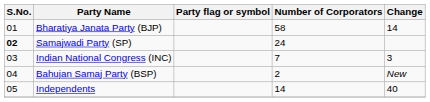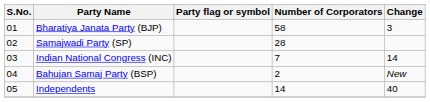Bharatiya Janata Party (BJP) | Change: 14 -> 3
Samajwadi Party (SP) | S.No.: bold -> normal
Samajwadi Party (SP) | Number of Corporators: 24 -> 28
Indian National Congress (INC) | Change: 3 -> 14
